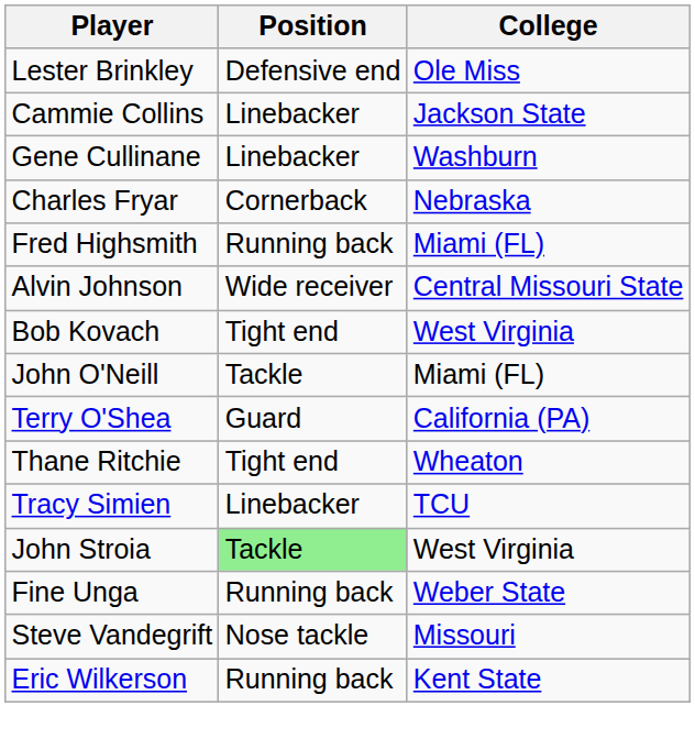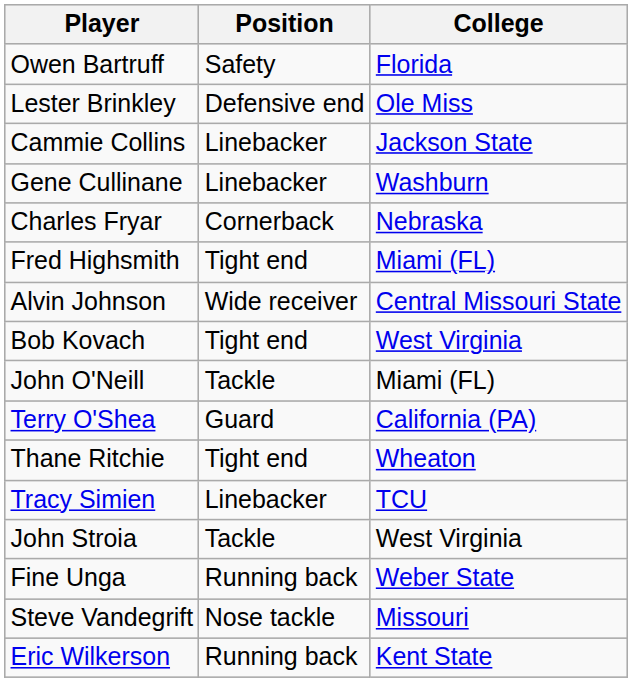+ row: Owen Bartruff | Safety | Florida
Fred Highsmith | Position: Running back -> Tight end
John Stroia | Position: lightgreen background -> no background
